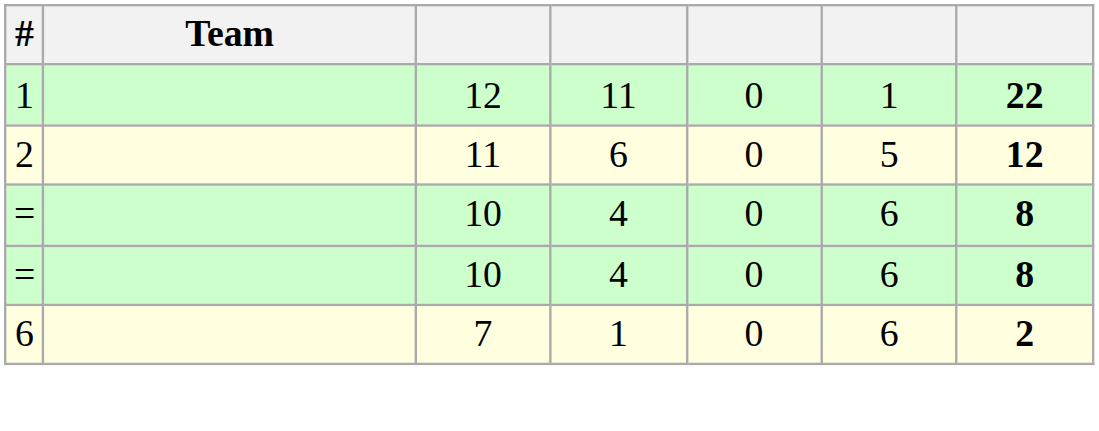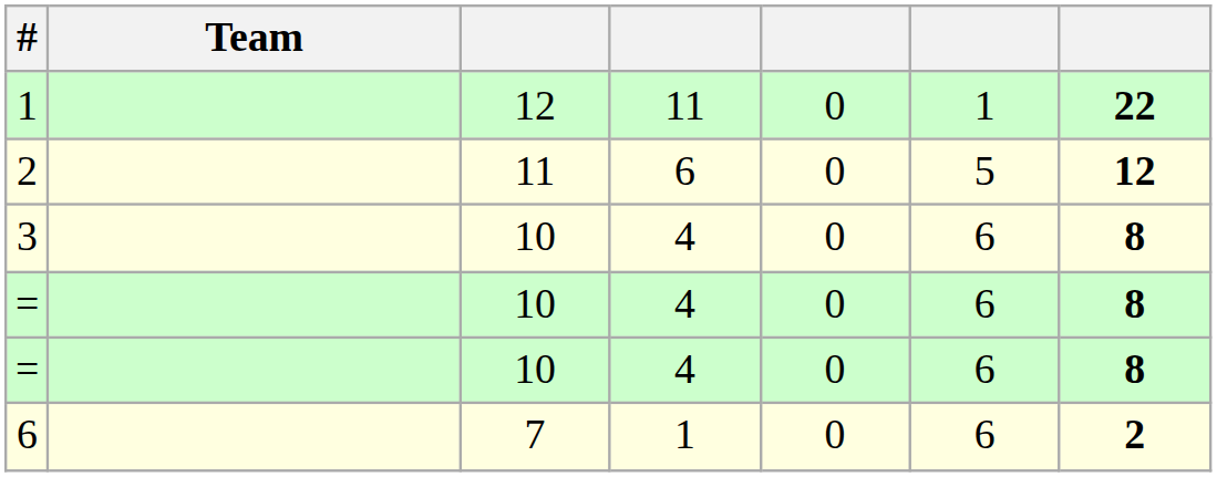+ row: 3 | 10 | 4 | 0 | 6 | 8
